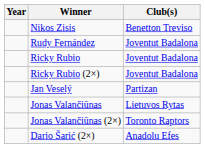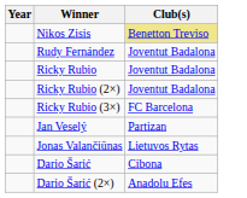Nikos Zisis | Club(s): no background -> khaki background
+ row: Ricky Rubio (3×) | FC Barcelona
- row: Jonas Valančiūnas (2×) | Toronto Raptors
+ row: Dario Šarić | Cibona
